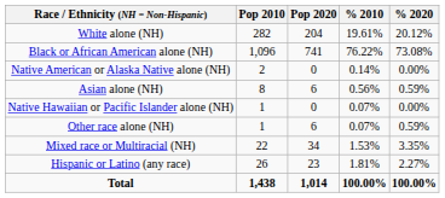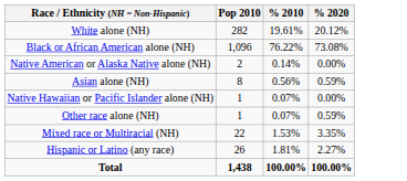- column: Pop 2020 | 204 | 741 | 0 | 6 | 0 | 6 | 34 | 23 | 1,014
